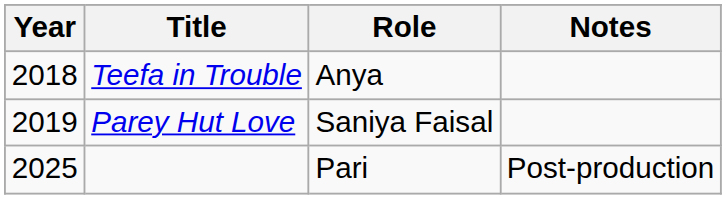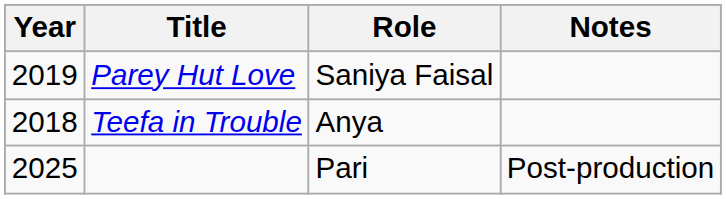rows swapped: Teefa in Trouble <-> Parey Hut Love
